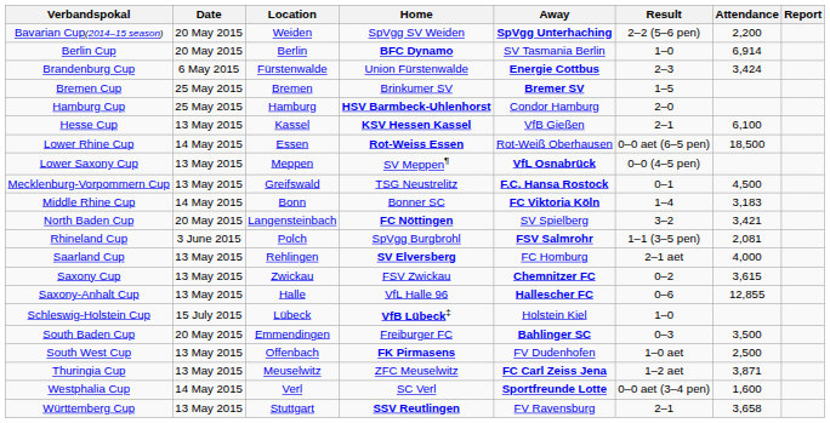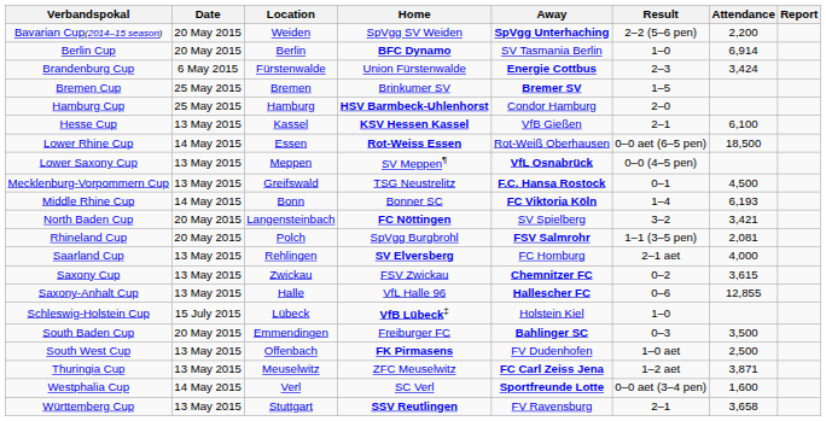Middle Rhine Cup | Attendance: 3,183 -> 6,193
Rhineland Cup | Date: 3 June 2015 -> 20 May 2015
